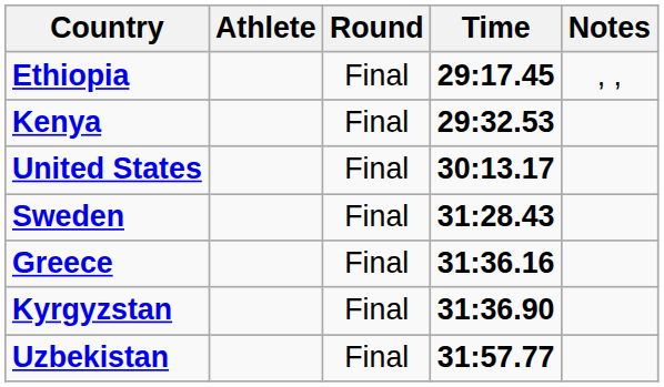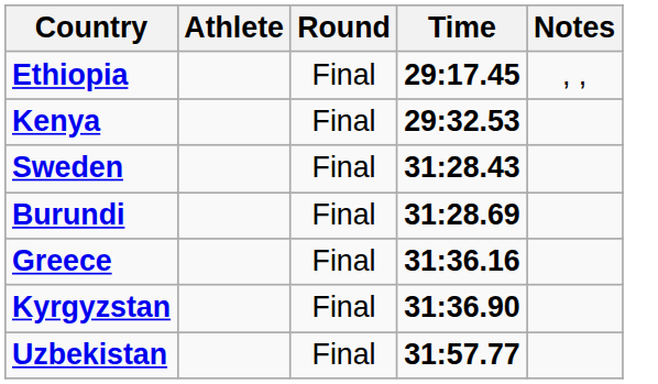- row: United States | Final | 30:13.17
+ row: Burundi | Final | 31:28.69
